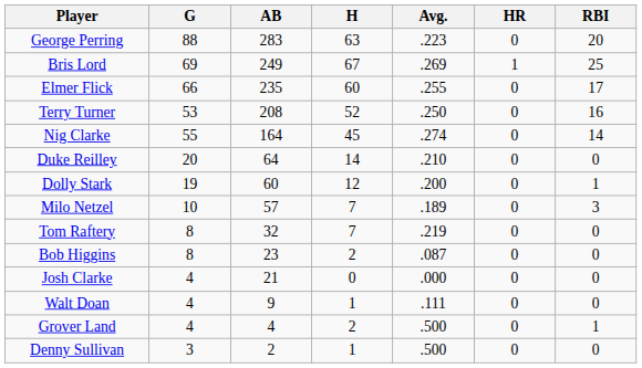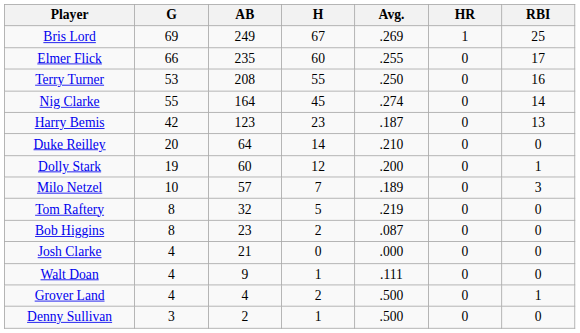- row: George Perring | 88 | 283 | 63 | .223 | 0 | 20
Terry Turner | H: 52 -> 55
+ row: Harry Bemis | 42 | 123 | 23 | .187 | 0 | 13
Tom Raftery | H: 7 -> 5
